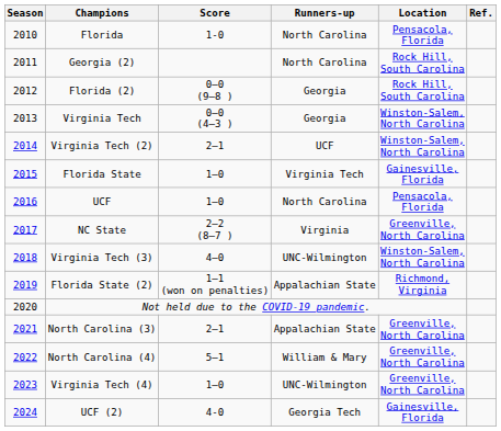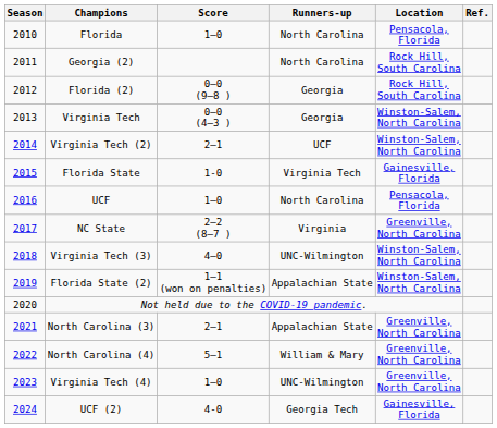Florida | Score: 1-0 -> 1–0
Florida State | Score: 1–0 -> 1-0
Florida State (2) | Location: Richmond, Virginia -> Winston-Salem, North Carolina
